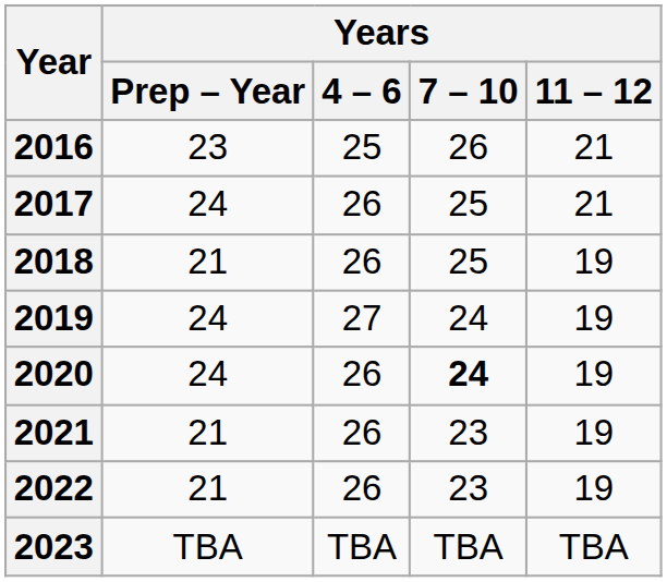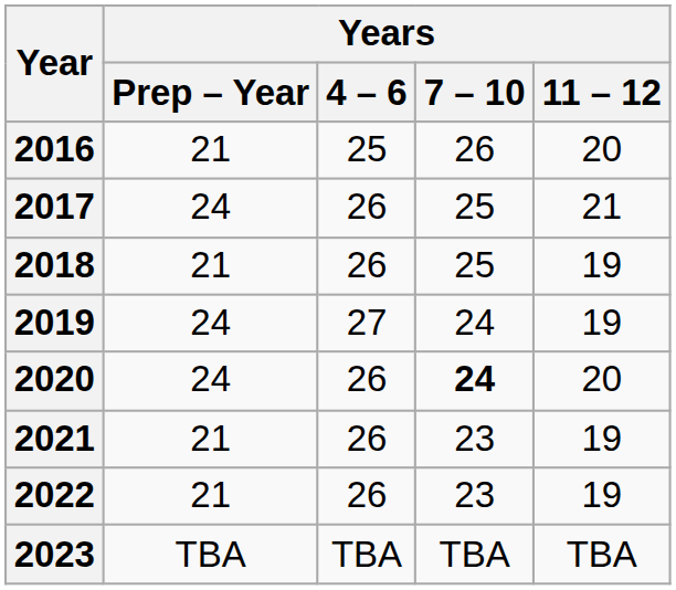2016 | Years / Prep – Year: 23 -> 21
2016 | Years / 11 – 12: 21 -> 20
2020 | Years / 11 – 12: 19 -> 20
